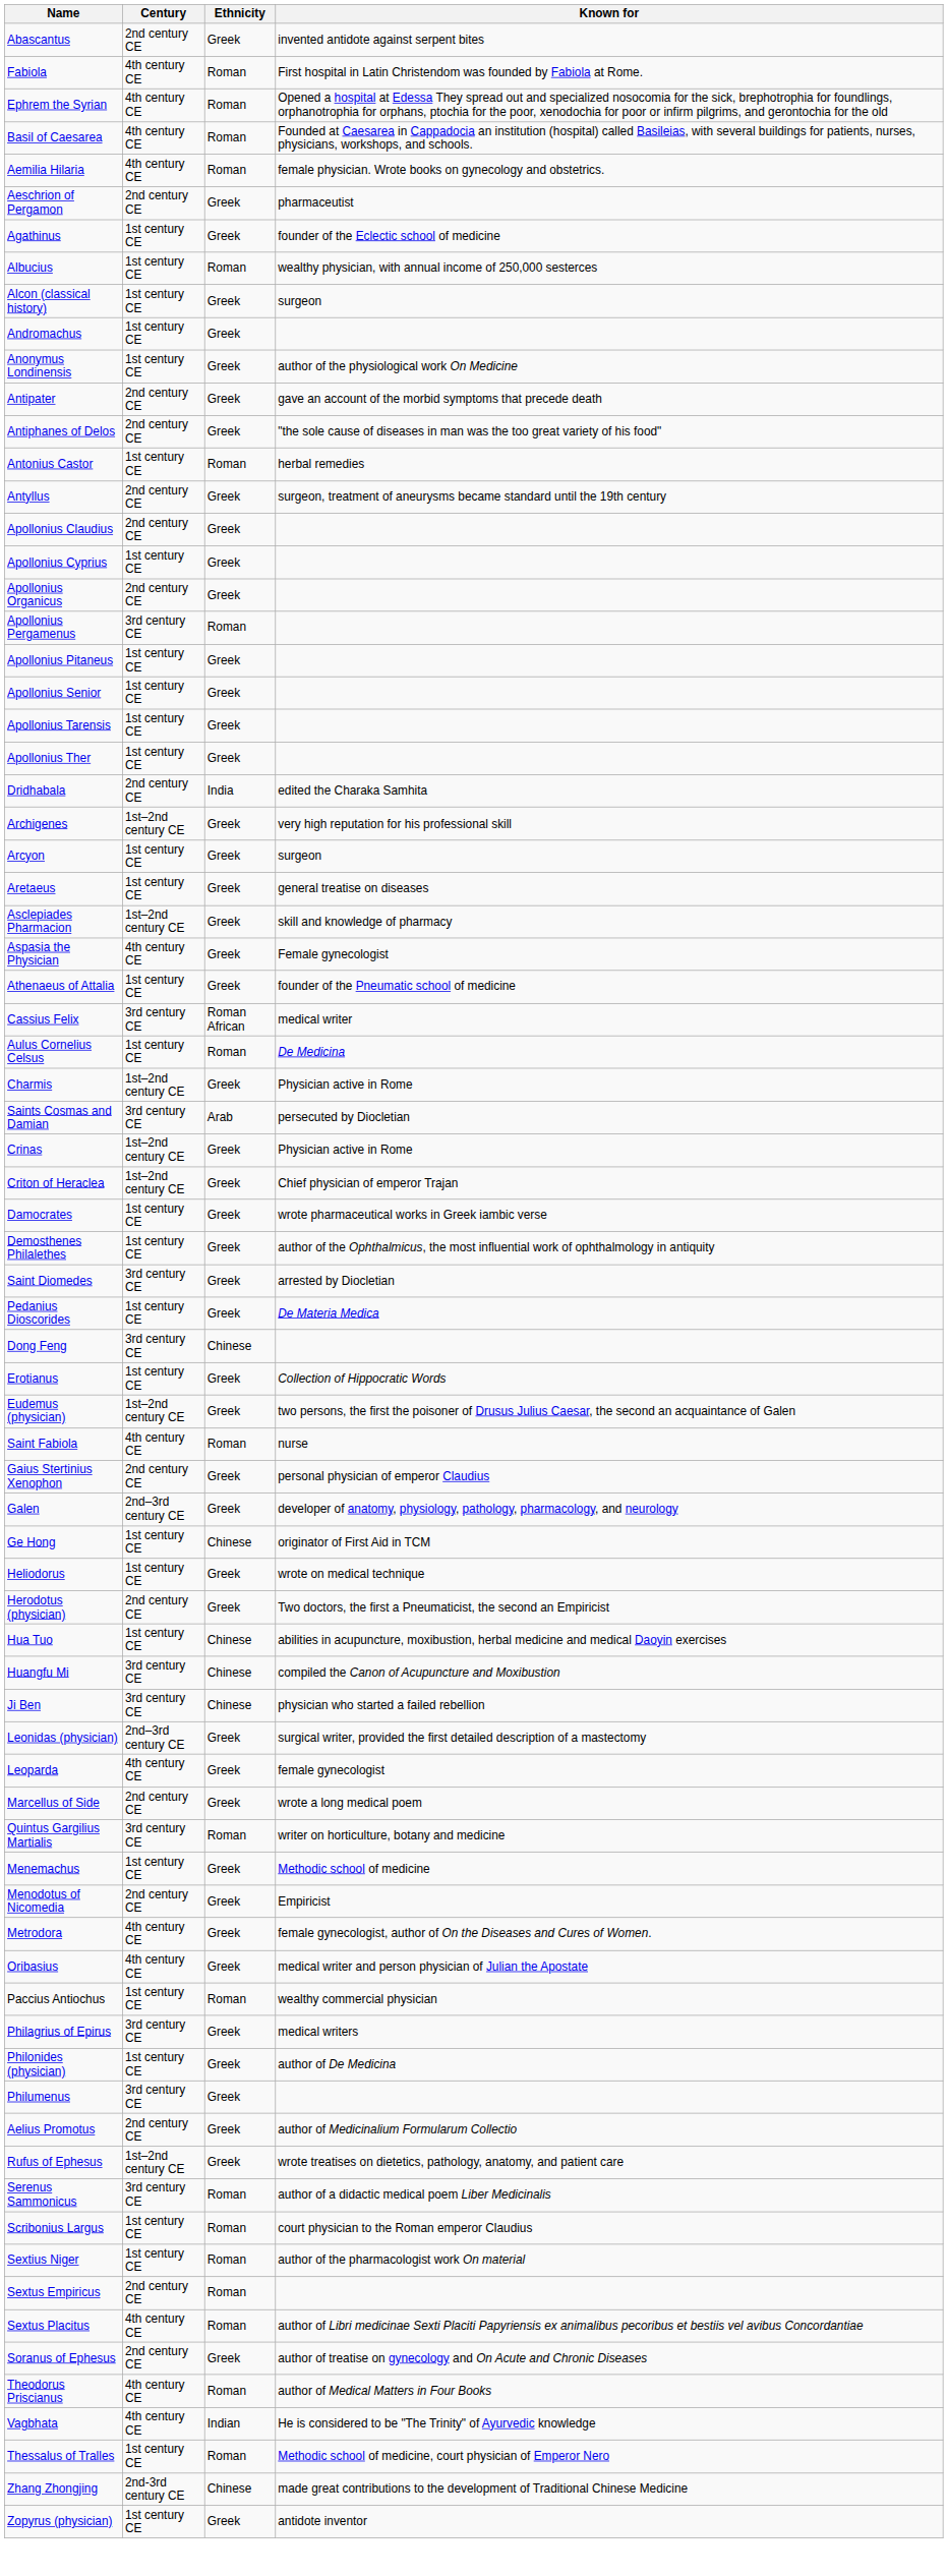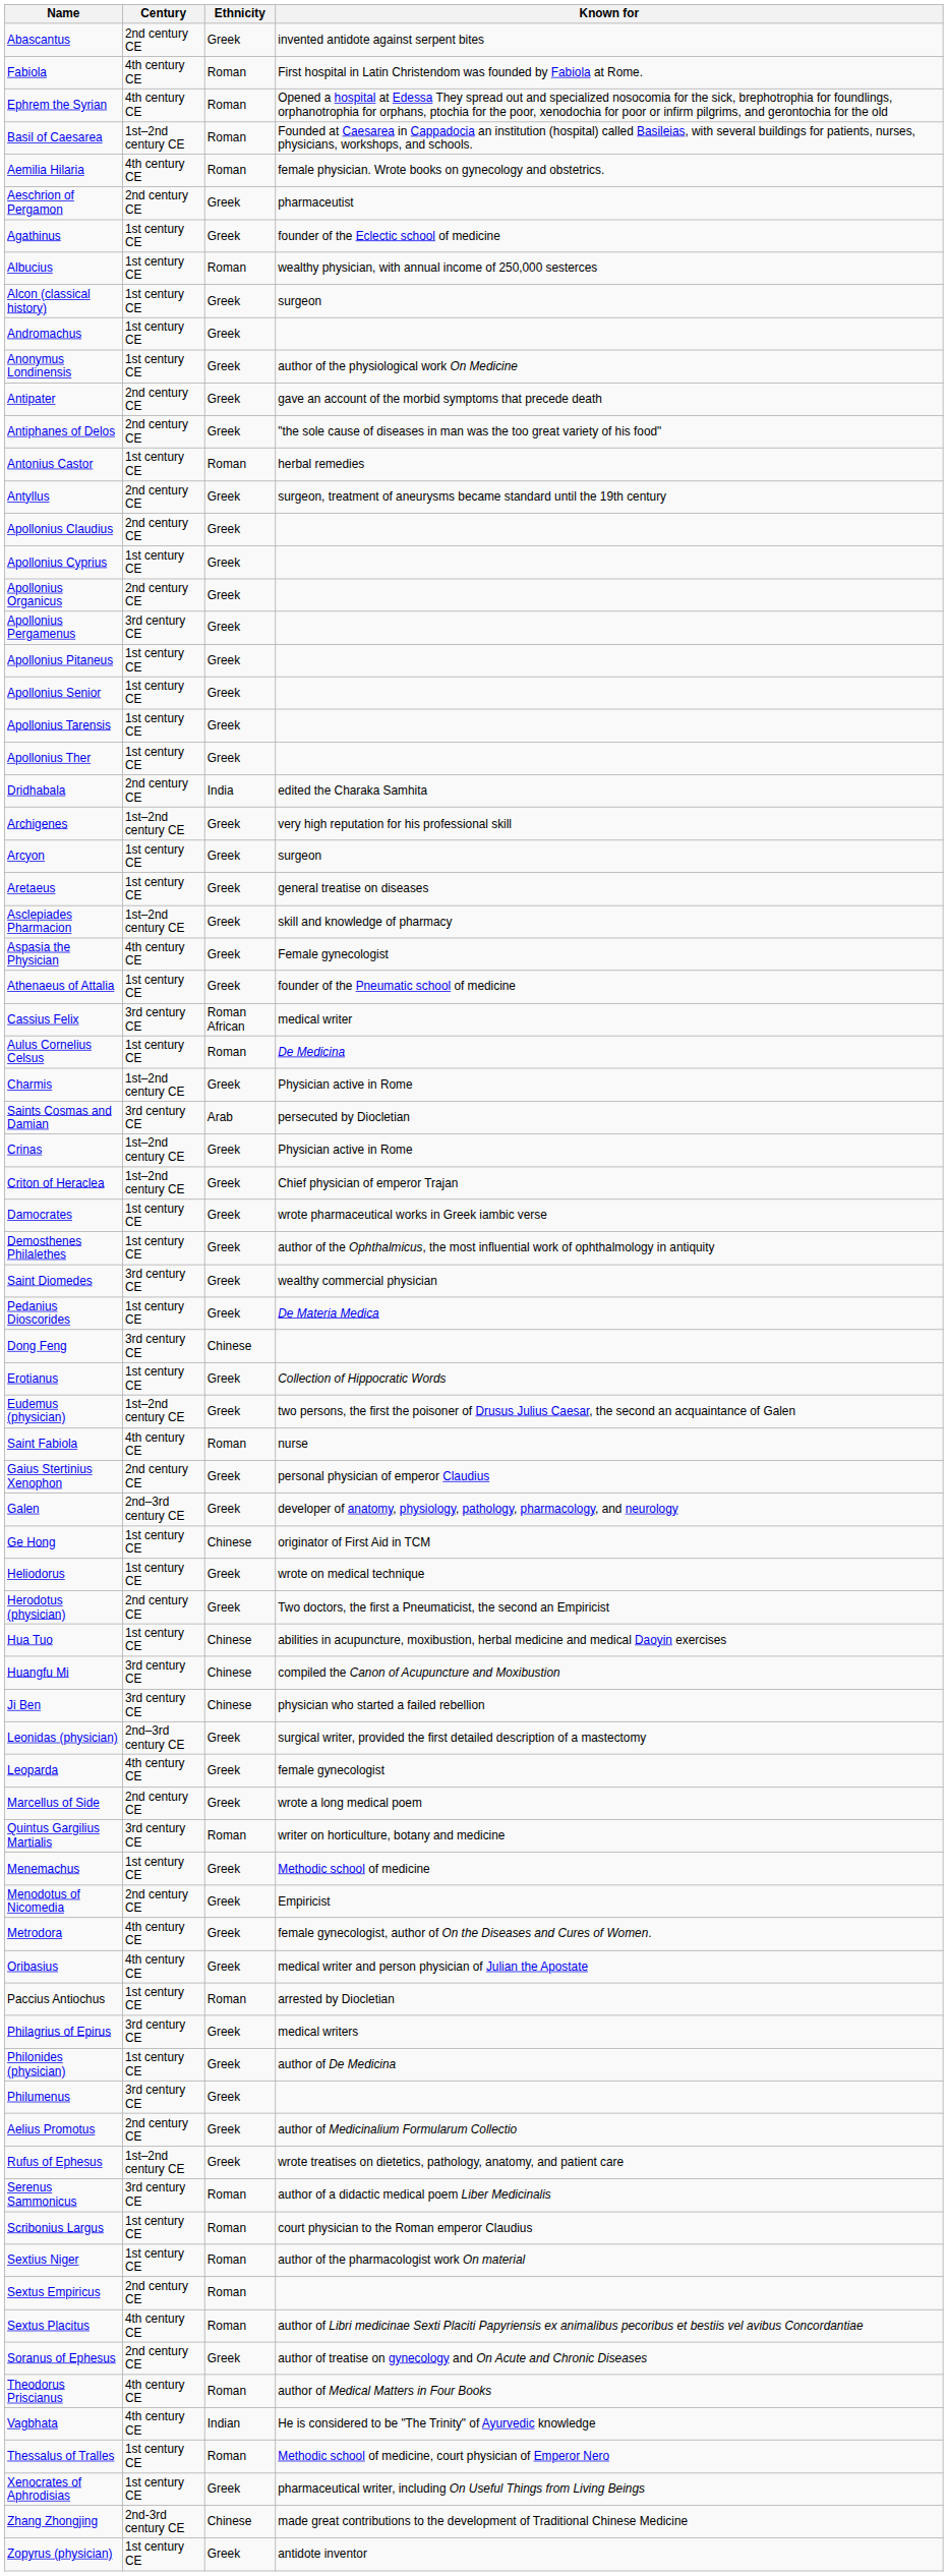Basil of Caesarea | Century: 4th century CE -> 1st–2nd century CE
Apollonius Pergamenus | Ethnicity: Roman -> Greek
Saint Diomedes | Known for: arrested by Diocletian -> wealthy commercial physician
Paccius Antiochus | Known for: wealthy commercial physician -> arrested by Diocletian
+ row: Xenocrates of Aphrodisias | 1st century CE | Greek | pharmaceutical writer, including On Useful Things from Living Beings
